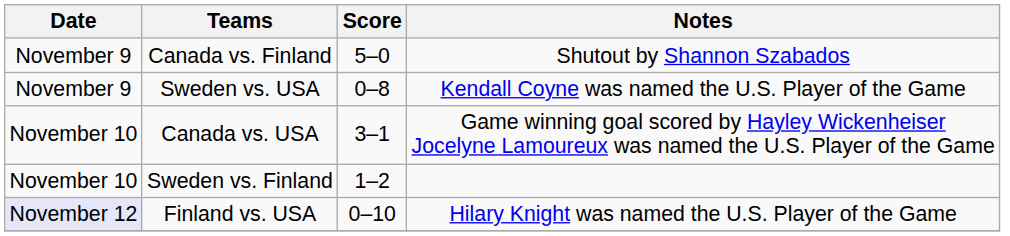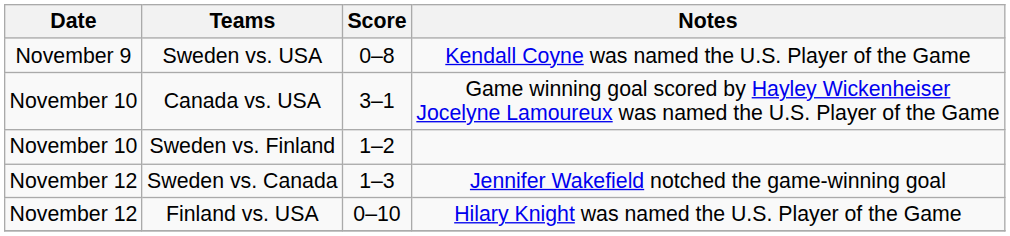- row: November 9 | Canada vs. Finland | 5–0 | Shutout by Shannon Szabados
+ row: November 12 | Sweden vs. Canada | 1–3 | Jennifer Wakefield notched the game-winning goal
Finland vs. USA | Date: lavender background -> no background
